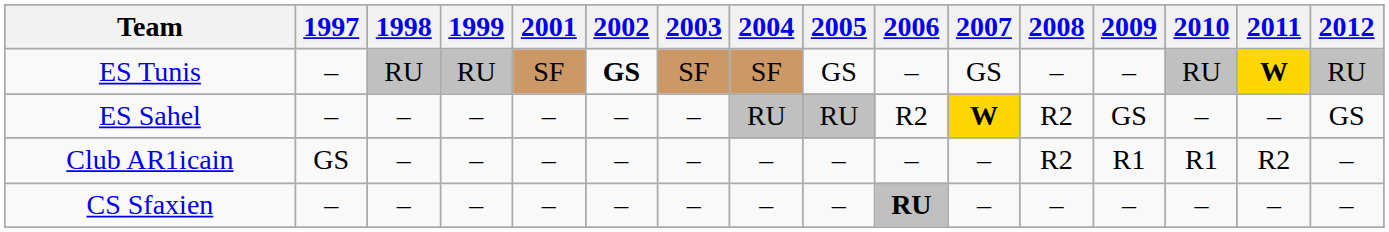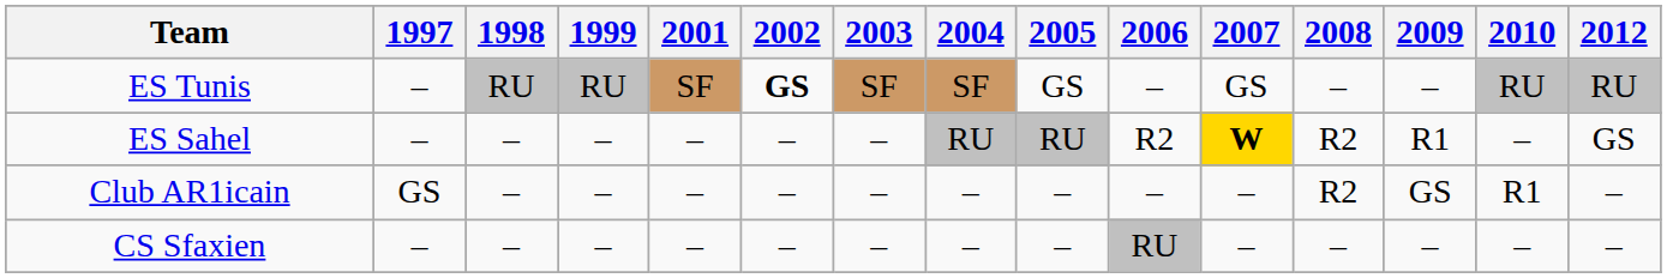- column: 2011 | W | – | R2 | –
ES Sahel | 2009: GS -> R1
Club AR1icain | 2009: R1 -> GS
CS Sfaxien | 2006: bold -> normal
